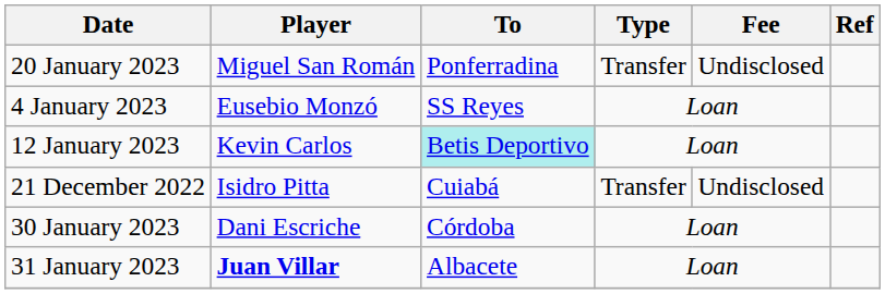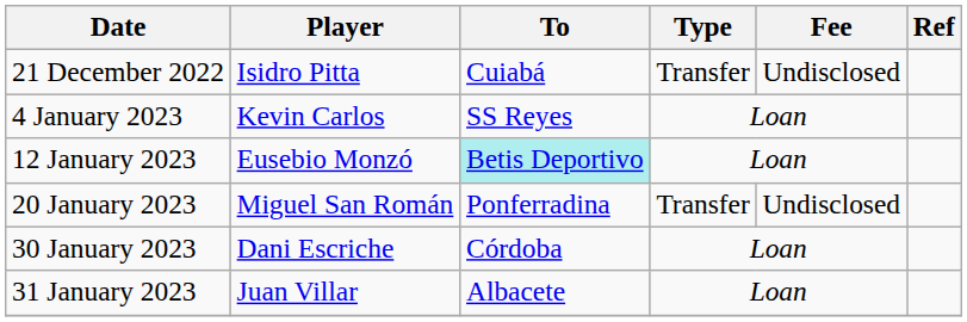rows swapped: 21 December 2022 <-> 20 January 2023
4 January 2023 | Player: Eusebio Monzó -> Kevin Carlos
12 January 2023 | Player: Kevin Carlos -> Eusebio Monzó
31 January 2023 | Player: bold -> normal
